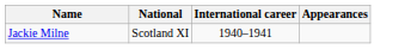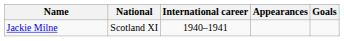+ column: Goals
